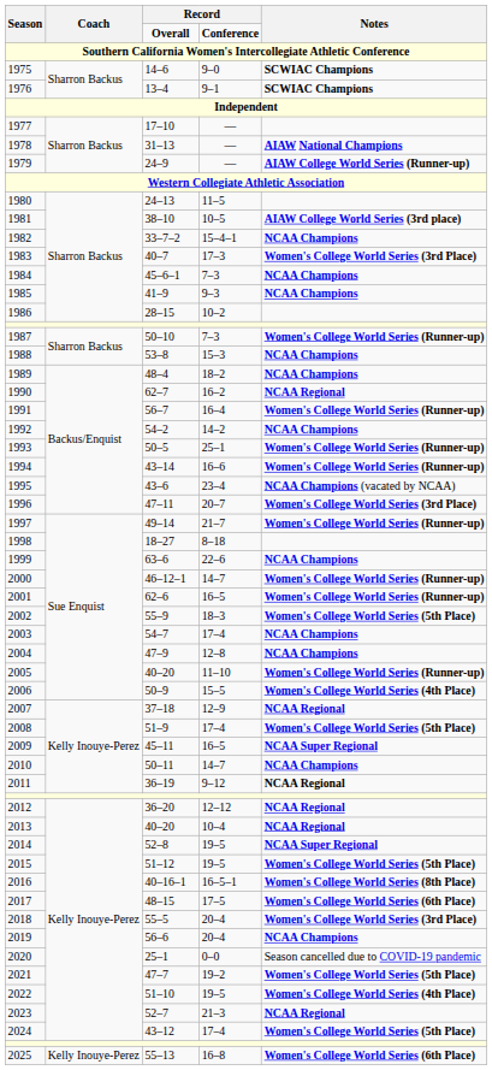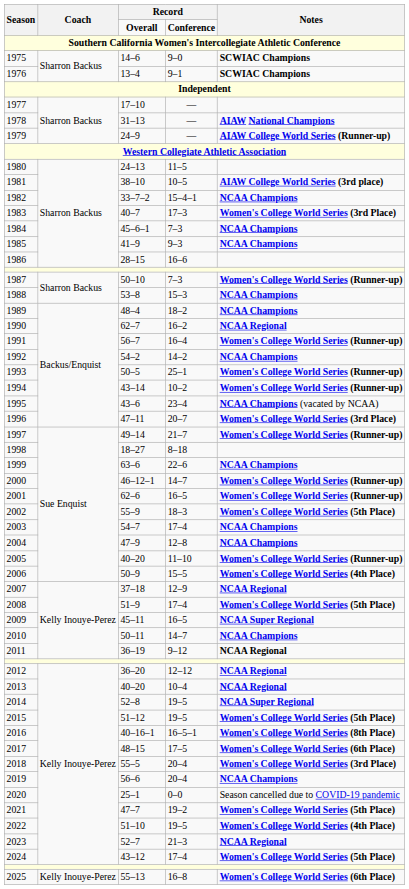1986 | column 4: 10–2 -> 16–6
1994 | column 4: 16–6 -> 10–2
